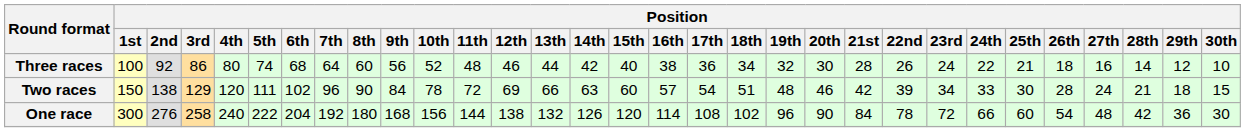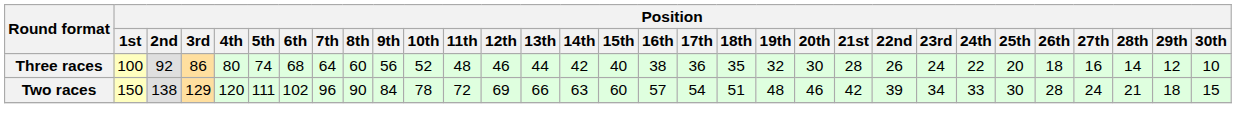Three races | Position / 18th: 34 -> 35
Three races | Position / 25th: 21 -> 20
- row: One race | 300 | 276 | 258 | 240 | 222 | 204 | 192 | 180 | 168 | 156 | 144 | 138 | 132 | 126 | 120 | 114 | 108 | 102 | 96 | 90 | 84 | 78 | 72 | 66 | 60 | 54 | 48 | 42 | 36 | 30
